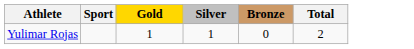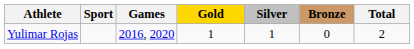+ column: Games | 2016, 2020
